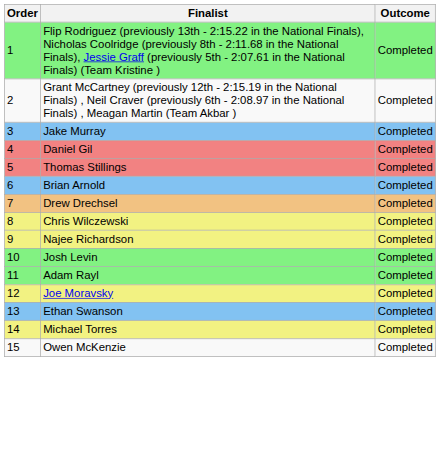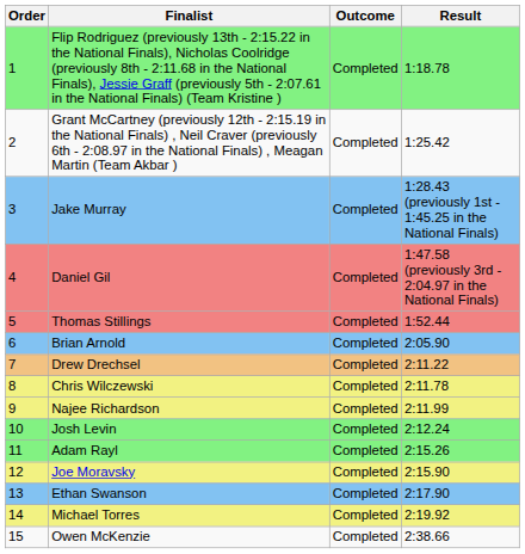+ column: Result | 1:18.78 | 1:25.42 | 1:28.43 (previously 1st - 1:45.25 in the National Finals) | 1:47.58 (previously 3rd - 2:04.97 in the National Finals) | 1:52.44 | 2:05.90 | 2:11.22 | 2:11.78 | 2:11.99 | 2:12.24 | 2:15.26 | 2:15.90 | 2:17.90 | 2:19.92 | 2:38.66
